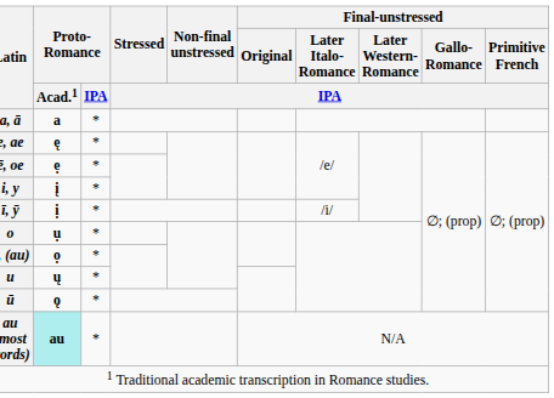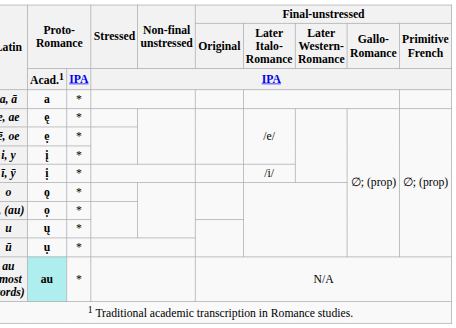o | Proto- Romance / Acad.1: ụ -> ǫ
ū | Proto- Romance / Acad.1: ǫ -> ụ
